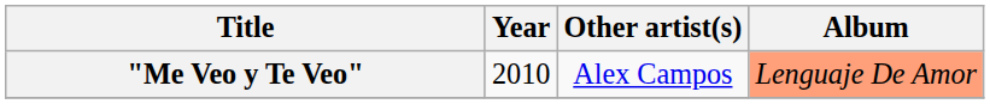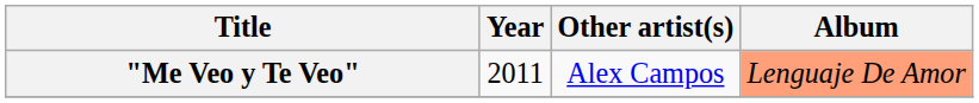"Me Veo y Te Veo" | Year: 2010 -> 2011
